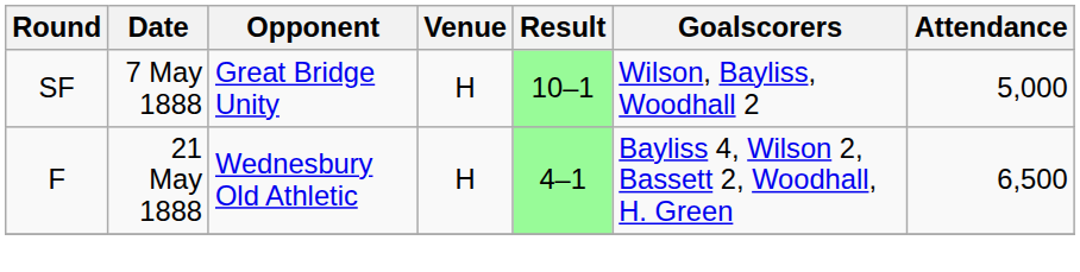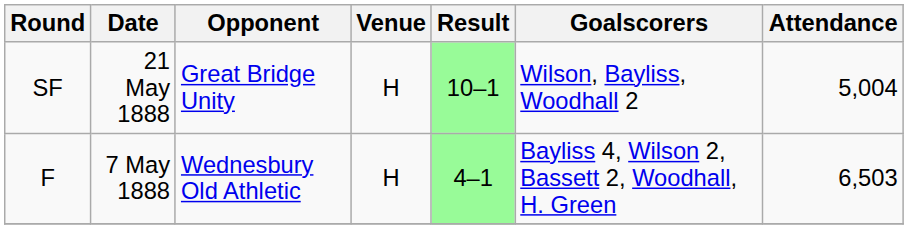SF | Date: 7 May 1888 -> 21 May 1888
SF | Attendance: 5,000 -> 5,004
F | Date: 21 May 1888 -> 7 May 1888
F | Attendance: 6,500 -> 6,503
